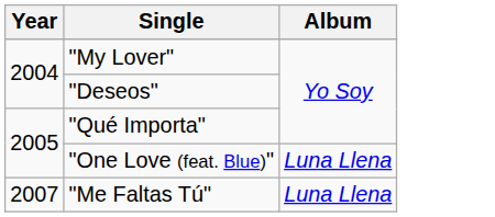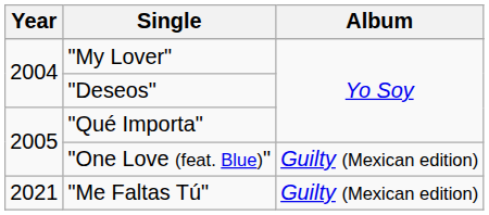"One Love (feat. Blue)" | Album: Luna Llena -> Guilty (Mexican edition)
"Me Faltas Tú" | Year: 2007 -> 2021
"Me Faltas Tú" | Album: Luna Llena -> Guilty (Mexican edition)
